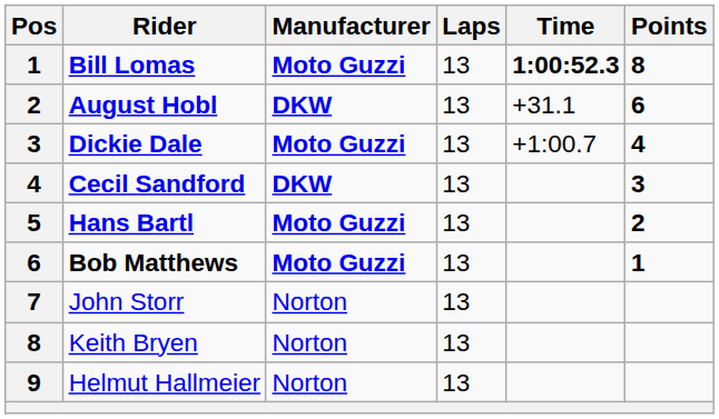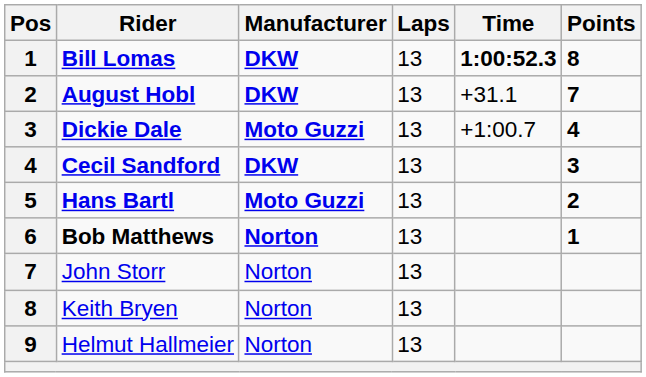Bill Lomas | Manufacturer: Moto Guzzi -> DKW
August Hobl | Points: 6 -> 7
Bob Matthews | Manufacturer: Moto Guzzi -> Norton
